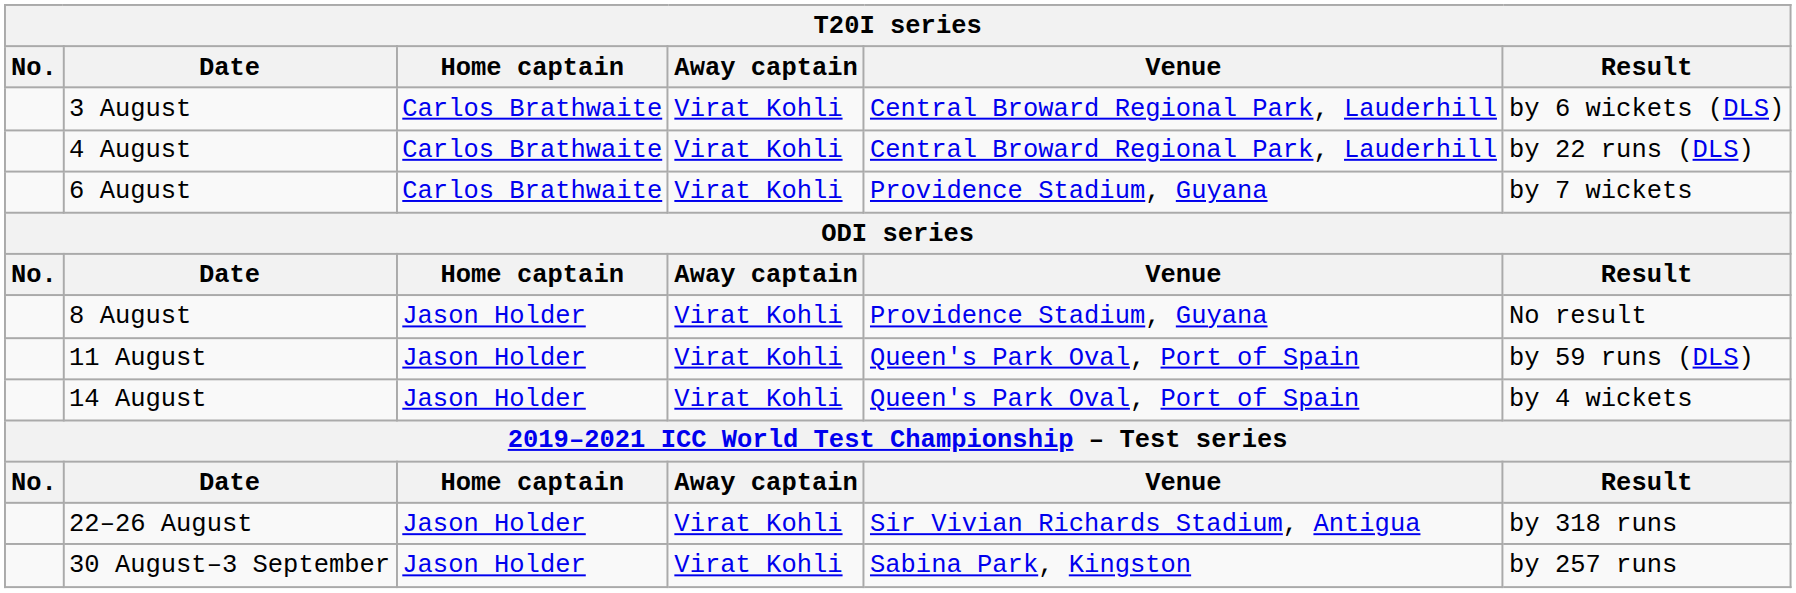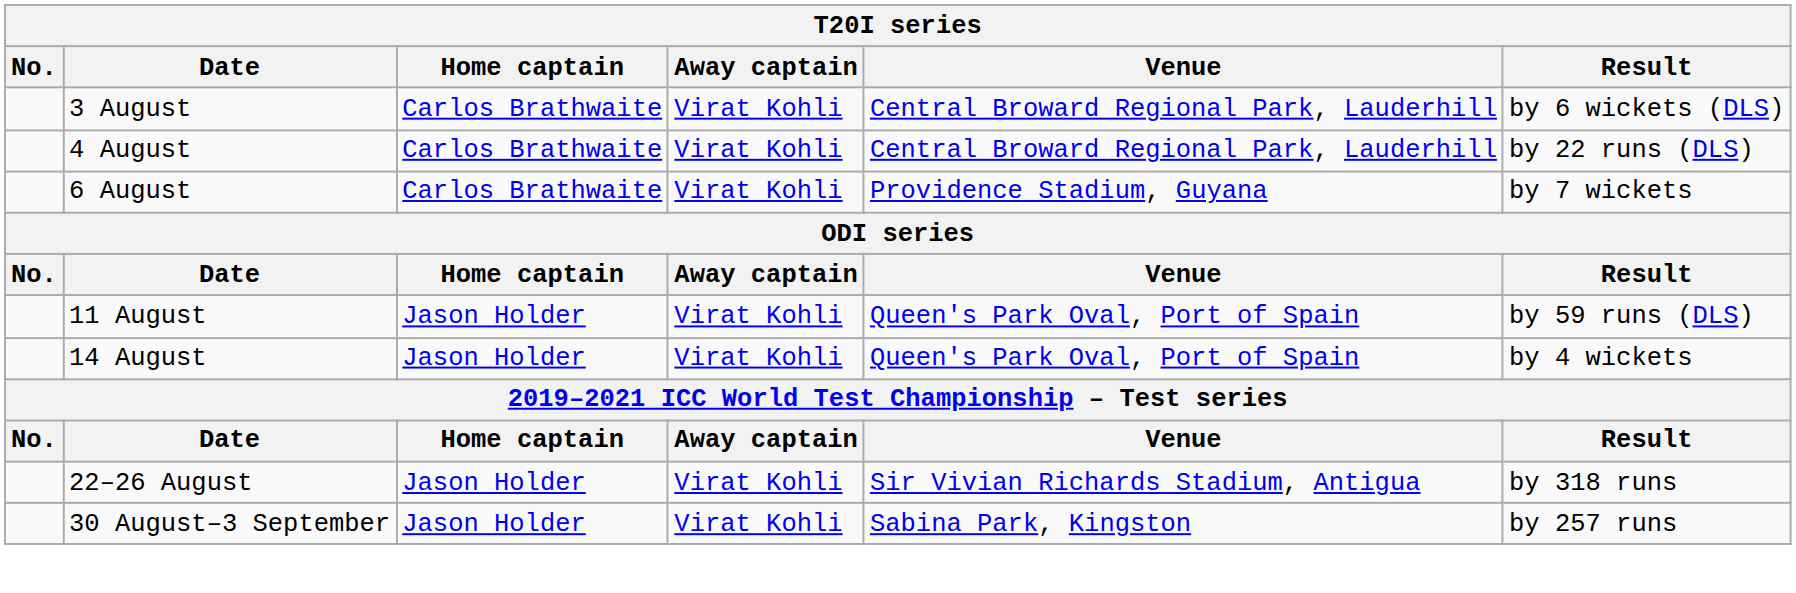- row: 8 August | Jason Holder | Virat Kohli | Providence Stadium, Guyana | No result
